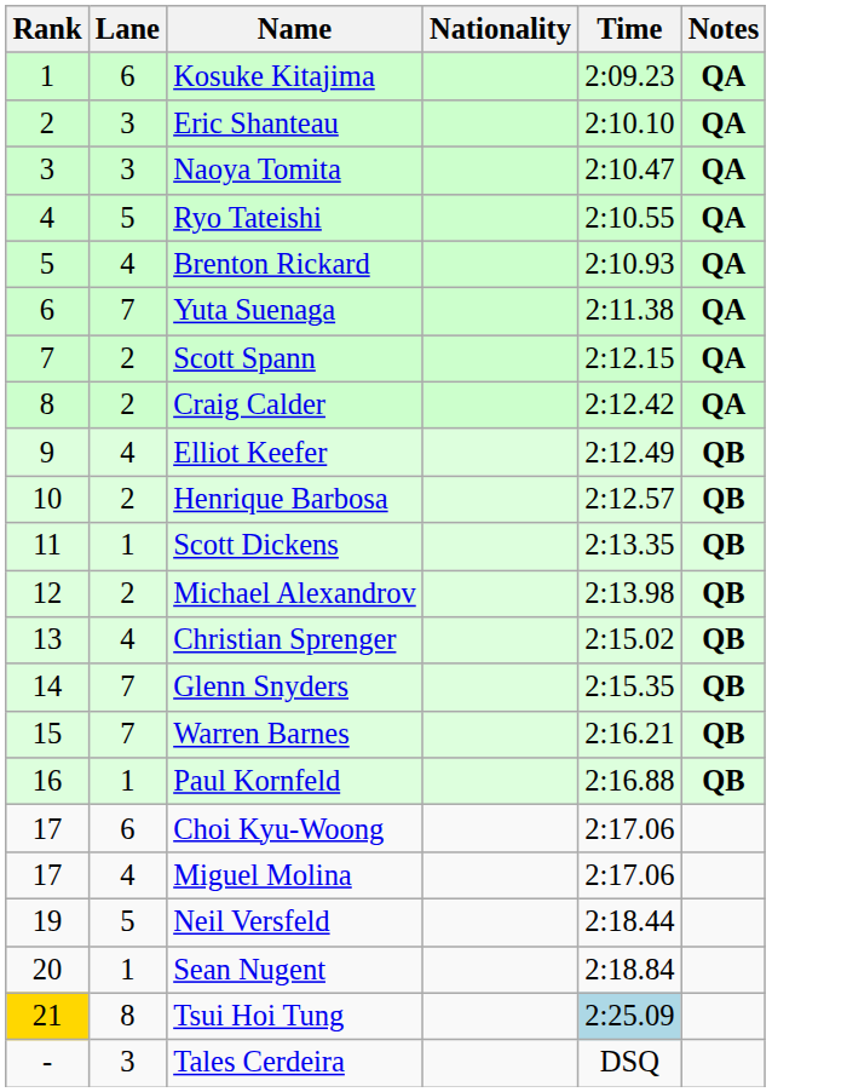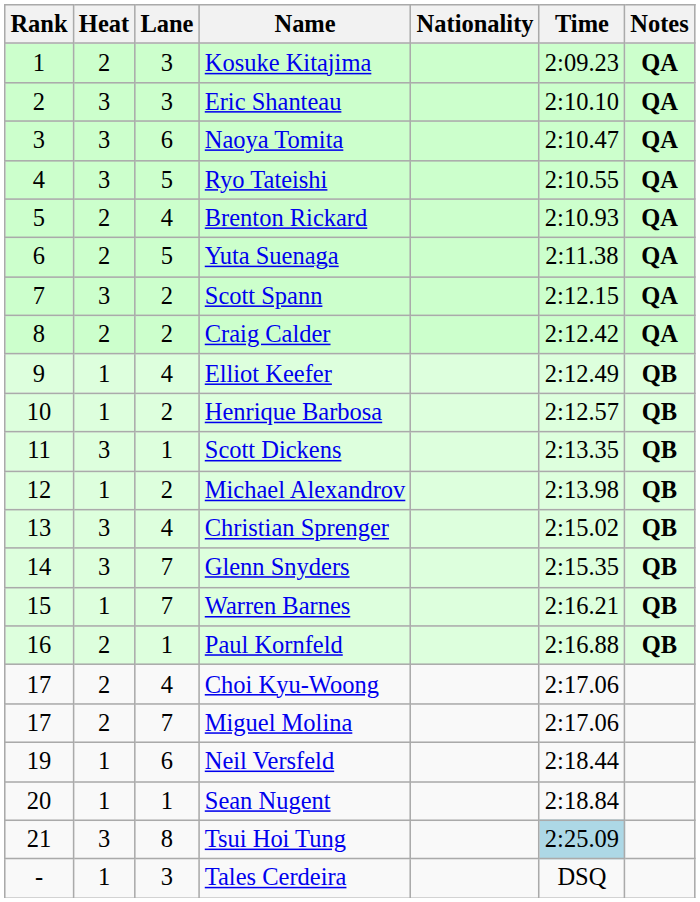+ column: Heat | 2 | 3 | 3 | 3 | 2 | 2 | 3 | 2 | 1 | 1 | 3 | 1 | 3 | 3 | 1 | 2 | 2 | 2 | 1 | 1 | 3 | 1
Kosuke Kitajima | Lane: 6 -> 3
Naoya Tomita | Lane: 3 -> 6
Yuta Suenaga | Lane: 7 -> 5
Choi Kyu-Woong | Lane: 6 -> 4
Miguel Molina | Lane: 4 -> 7
Neil Versfeld | Lane: 5 -> 6
Tsui Hoi Tung | Rank: gold background -> no background
